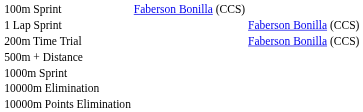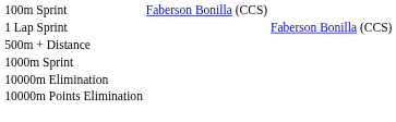- row: 200m Time Trial | Faberson Bonilla (CCS)
